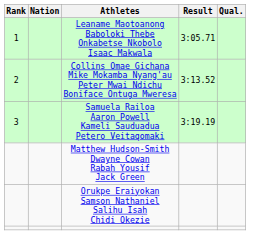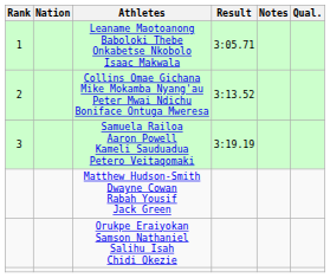+ column: Notes
